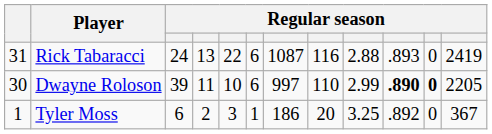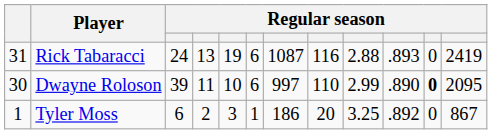Rick Tabaracci | column 5: 22 -> 19
Dwayne Roloson | column 10: bold -> normal
Dwayne Roloson | column 12: 2205 -> 2095
Tyler Moss | column 12: 367 -> 867
